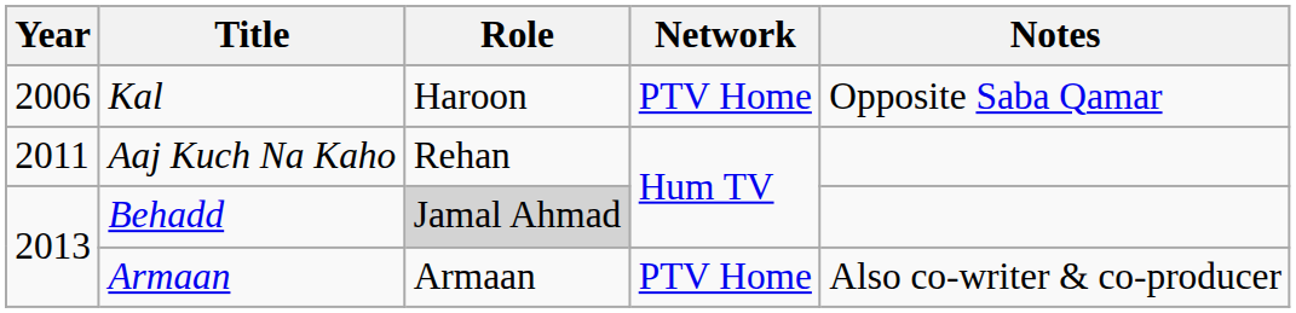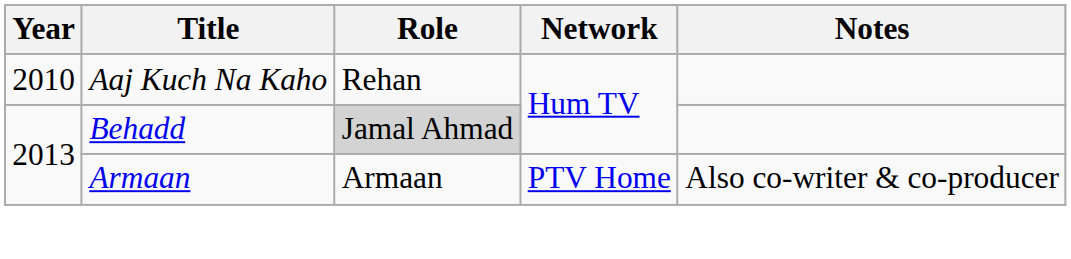- row: 2006 | Kal | Haroon | PTV Home | Opposite Saba Qamar
Aaj Kuch Na Kaho | Year: 2011 -> 2010
